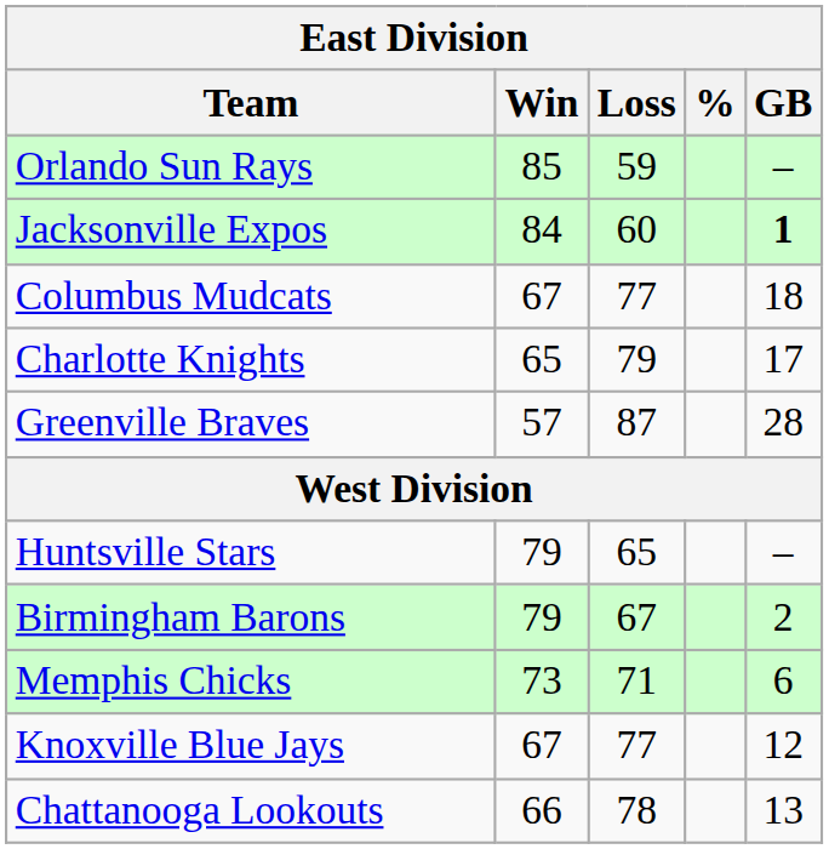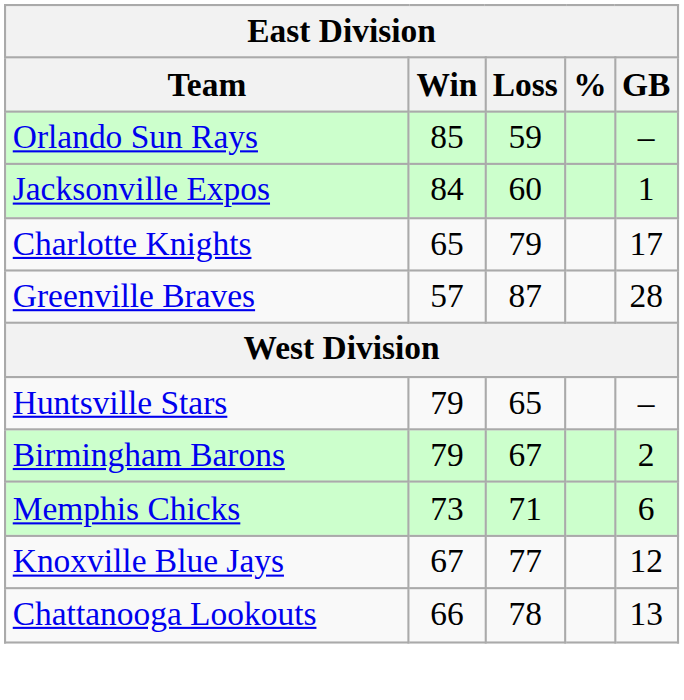Jacksonville Expos | GB: bold -> normal
- row: Columbus Mudcats | 67 | 77 | 18
